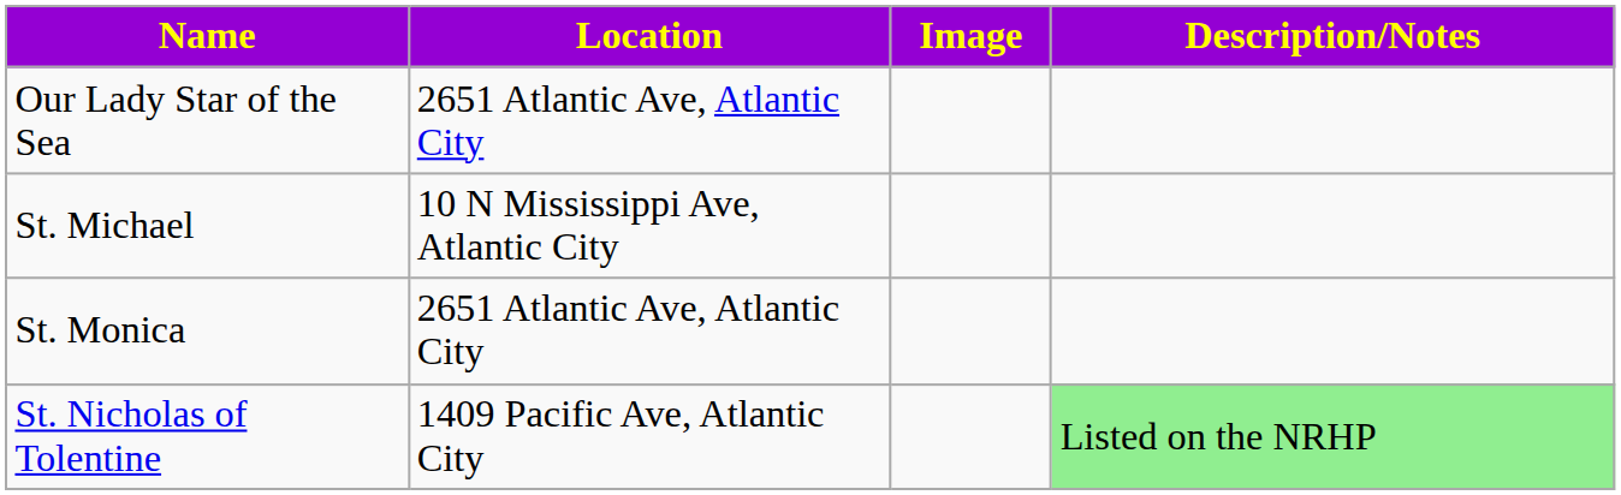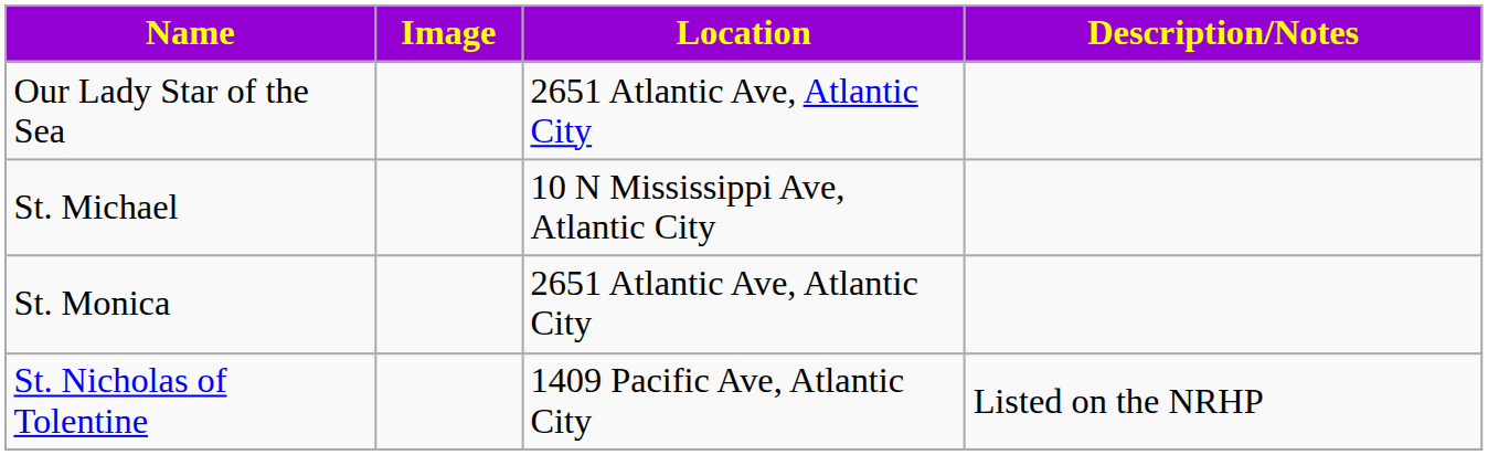columns swapped: Image <-> Location
St. Nicholas of Tolentine | Description/Notes: lightgreen background -> no background
